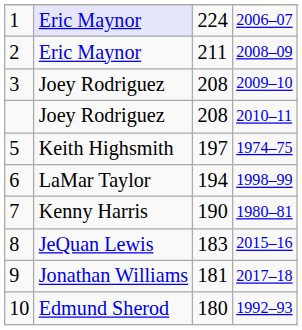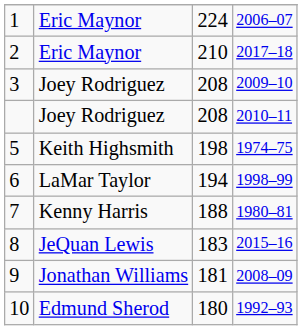1 | column 2: lavender background -> no background
2 | column 3: 211 -> 210
2 | column 4: 2008–09 -> 2017–18
5 | column 3: 197 -> 198
7 | column 3: 190 -> 188
9 | column 4: 2017–18 -> 2008–09
